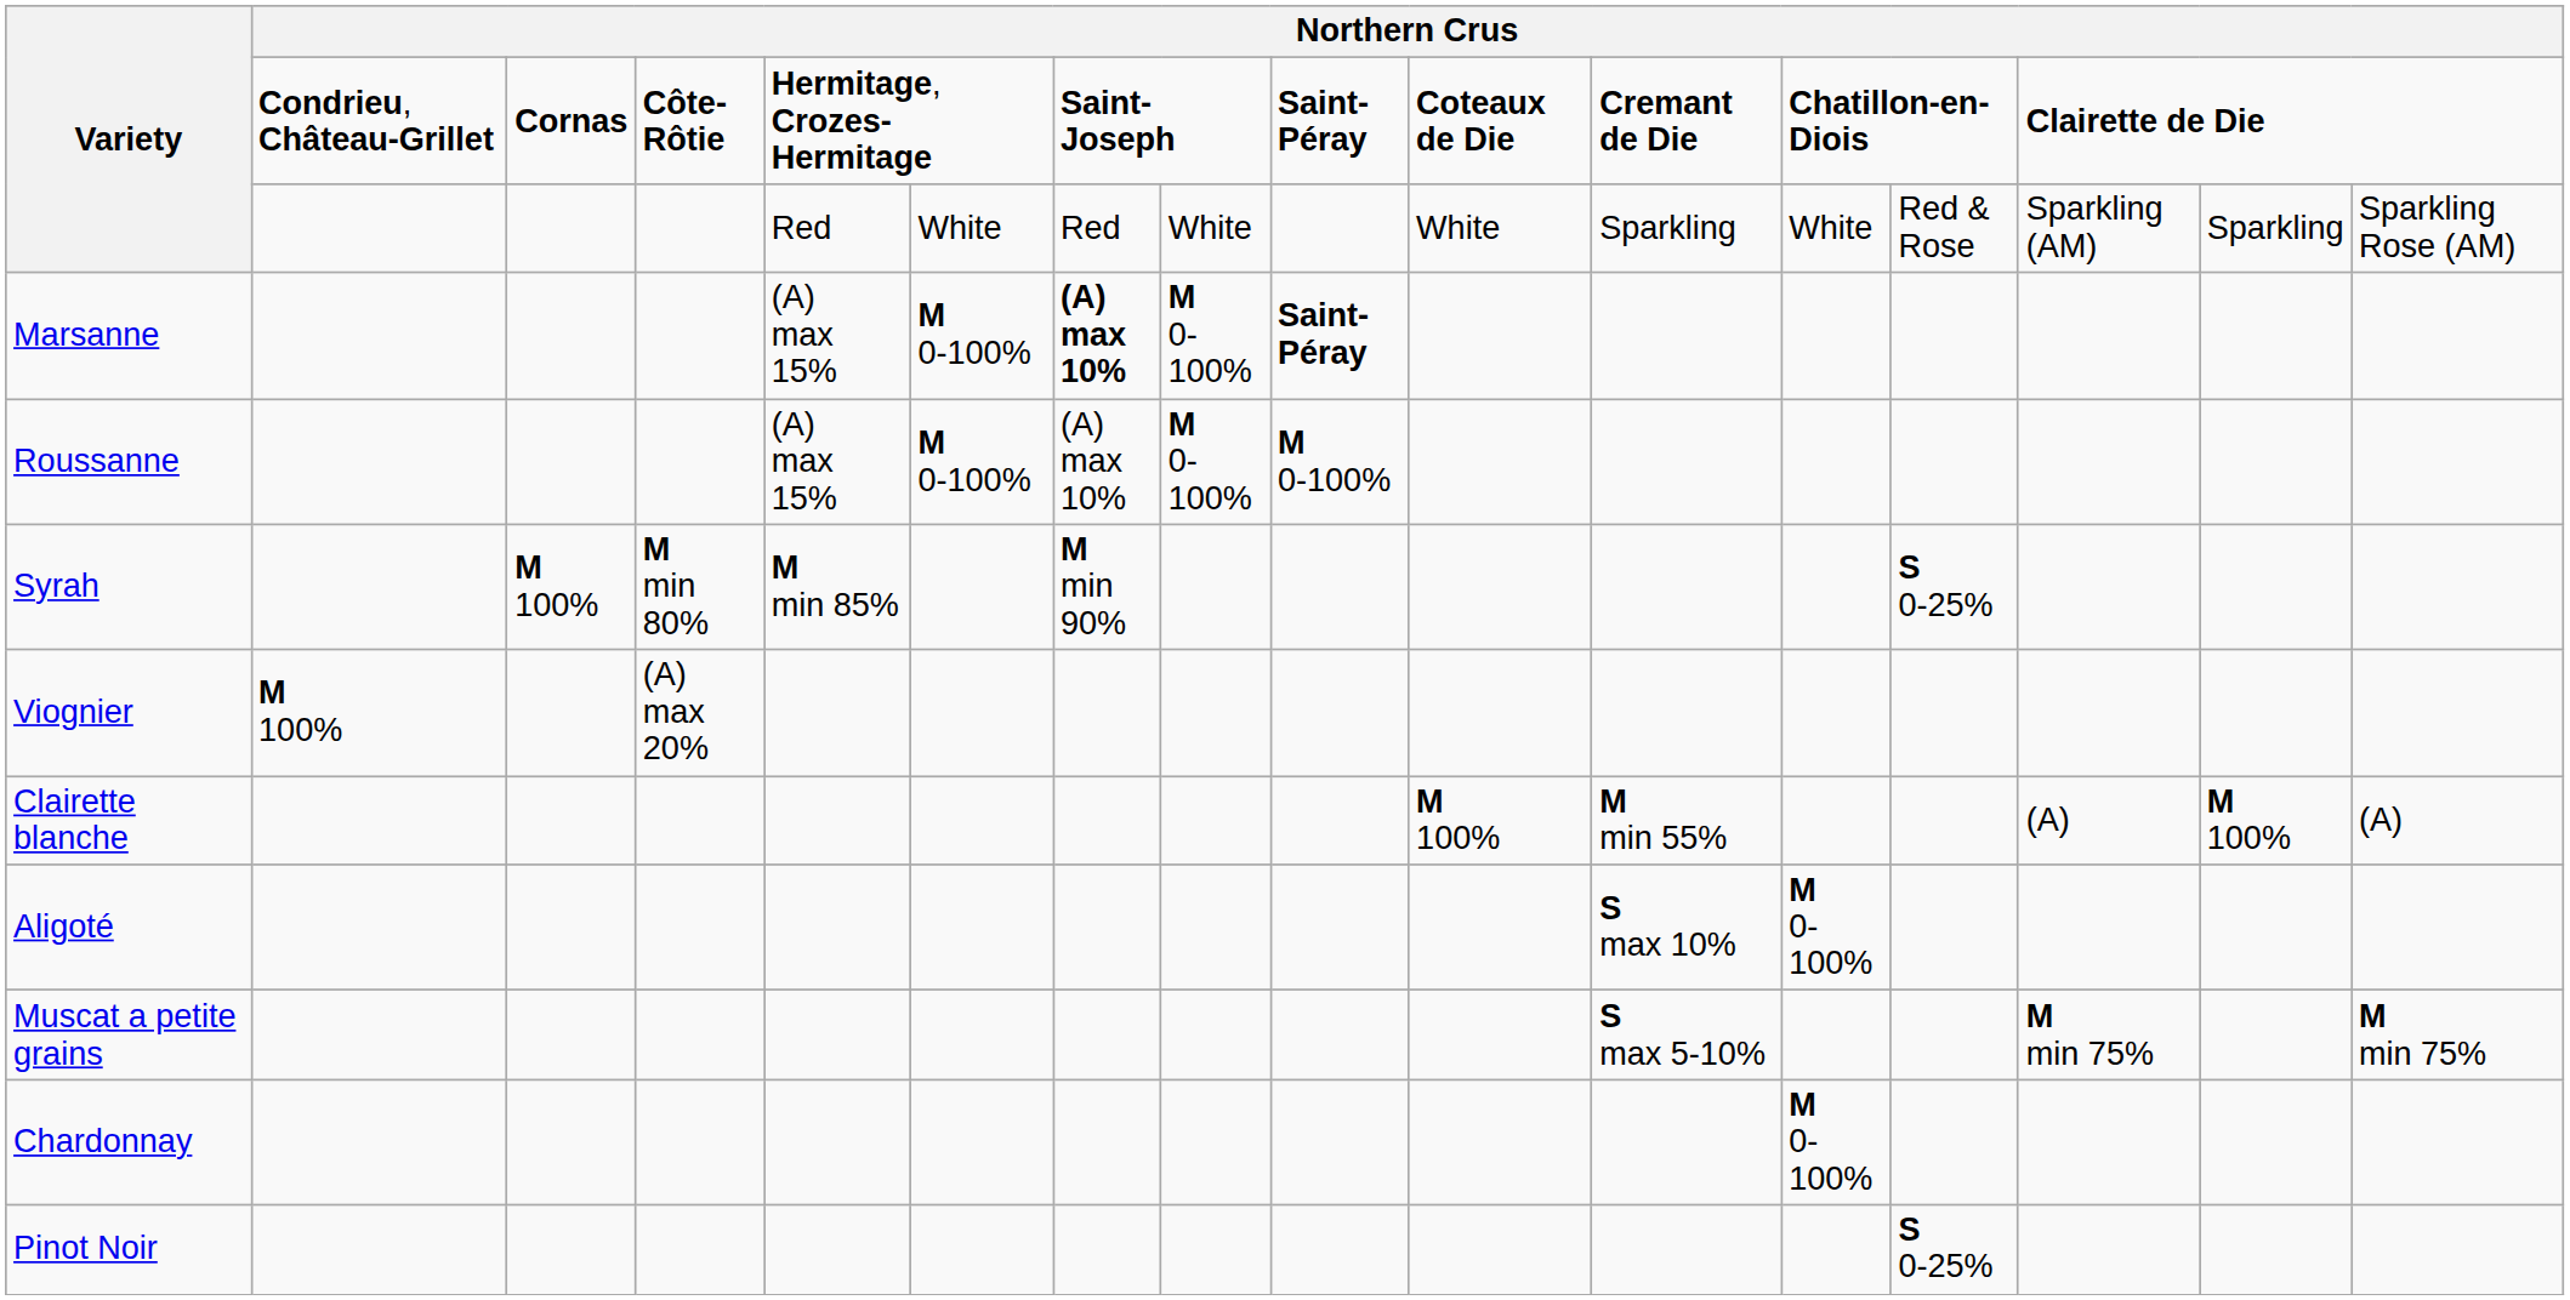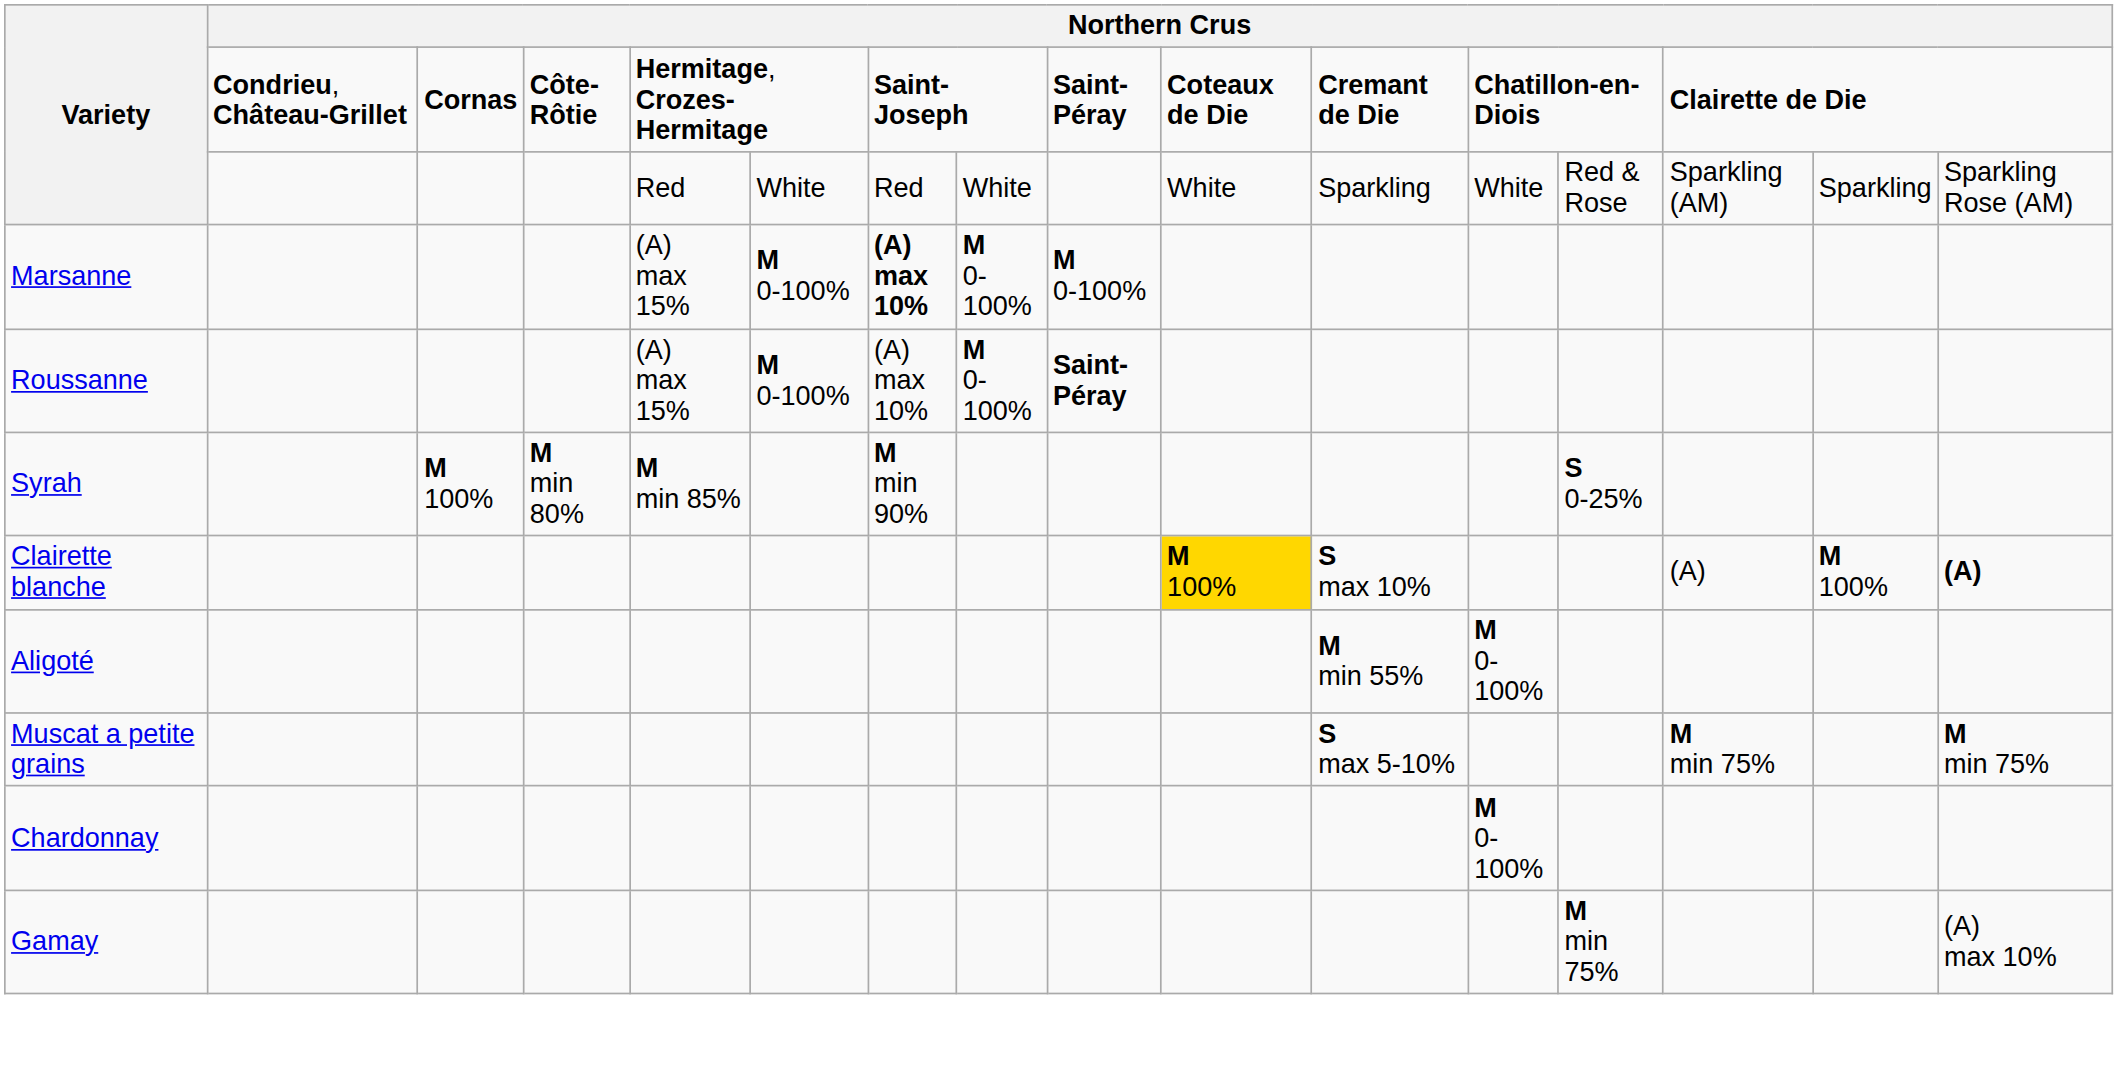Marsanne | column 9: Saint-Péray -> M 0-100%
Roussanne | column 9: M 0-100% -> Saint-Péray
- row: Viognier | M 100% | (A) max 20%
Clairette blanche | column 10: no background -> gold background
Clairette blanche | column 11: M min 55% -> S max 10%
Clairette blanche | column 16: normal -> bold
Aligoté | column 11: S max 10% -> M min 55%
- row: Pinot Noir | S 0-25%
+ row: Gamay | M min 75% | (A) max 10%
